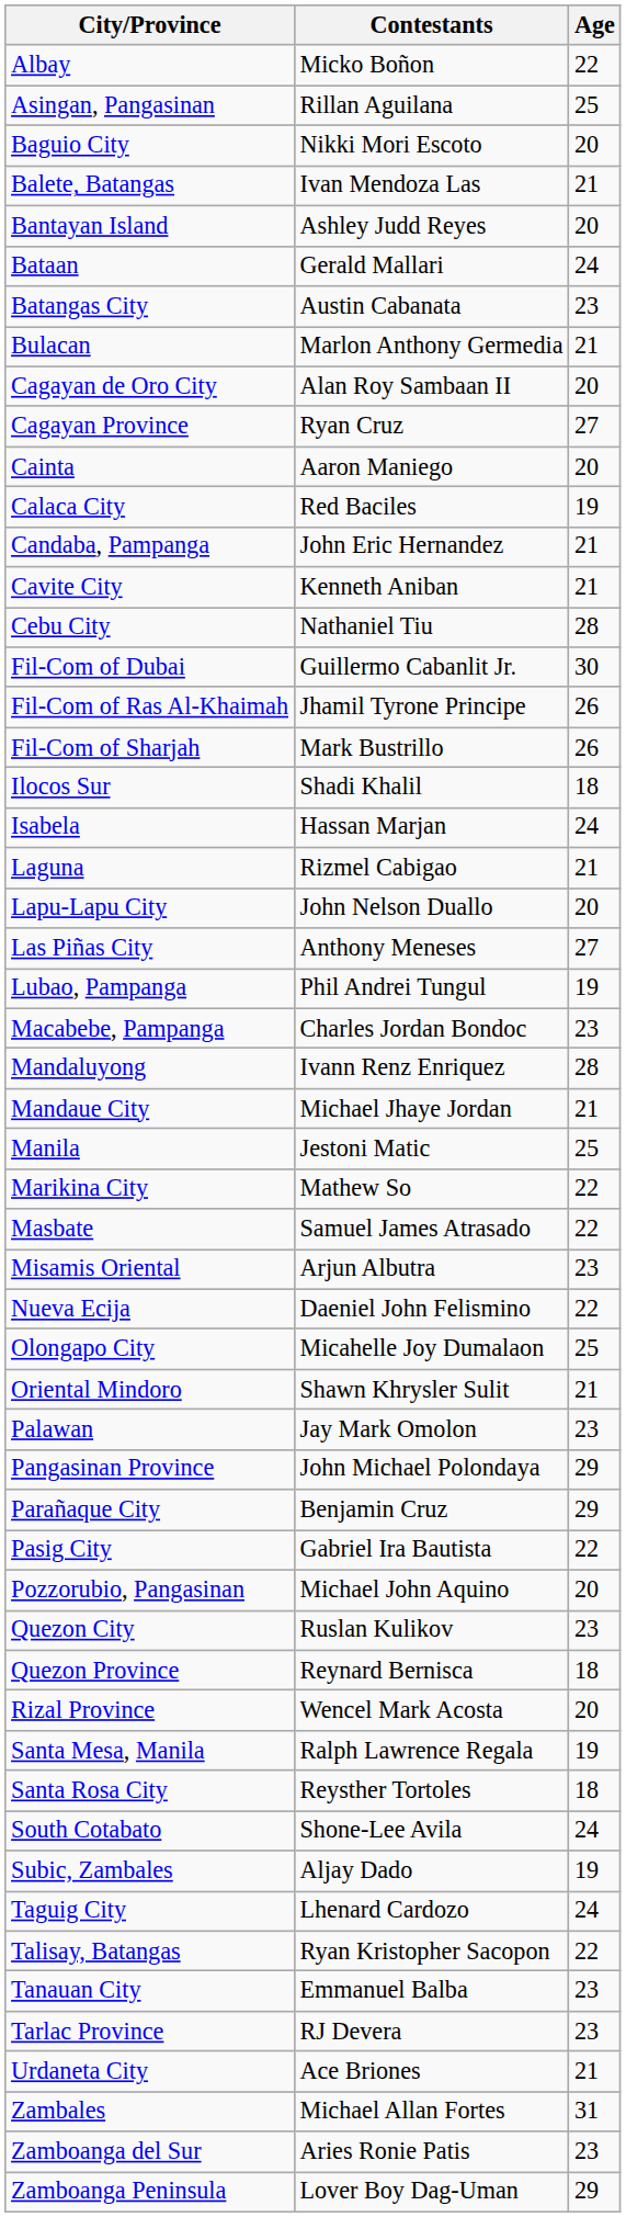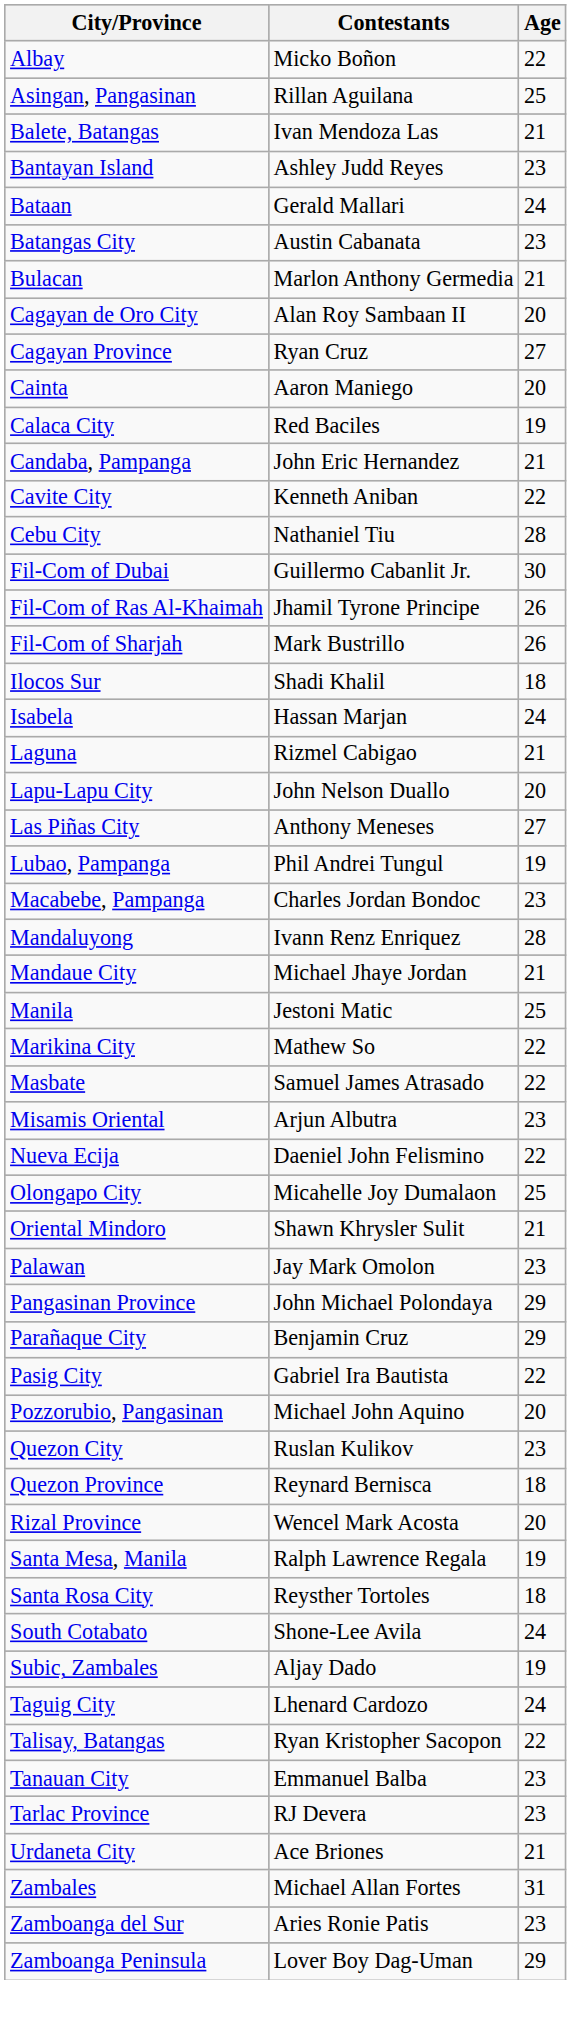- row: Baguio City | Nikki Mori Escoto | 20
Bantayan Island | Age: 20 -> 23
Cavite City | Age: 21 -> 22
